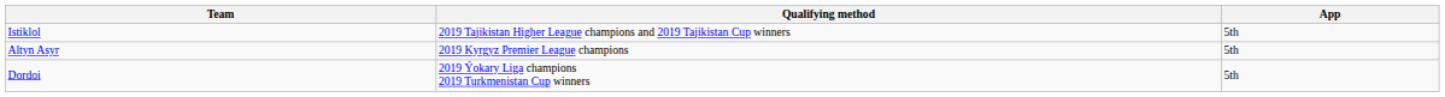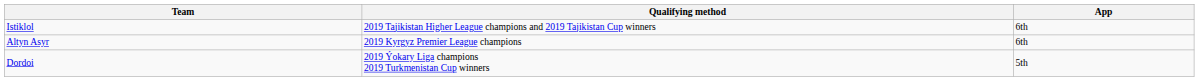Istiklol | App: 5th -> 6th
Altyn Asyr | App: 5th -> 6th
